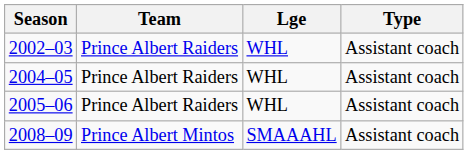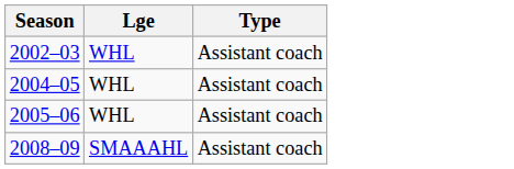- column: Team | Prince Albert Raiders | Prince Albert Raiders | Prince Albert Raiders | Prince Albert Mintos
